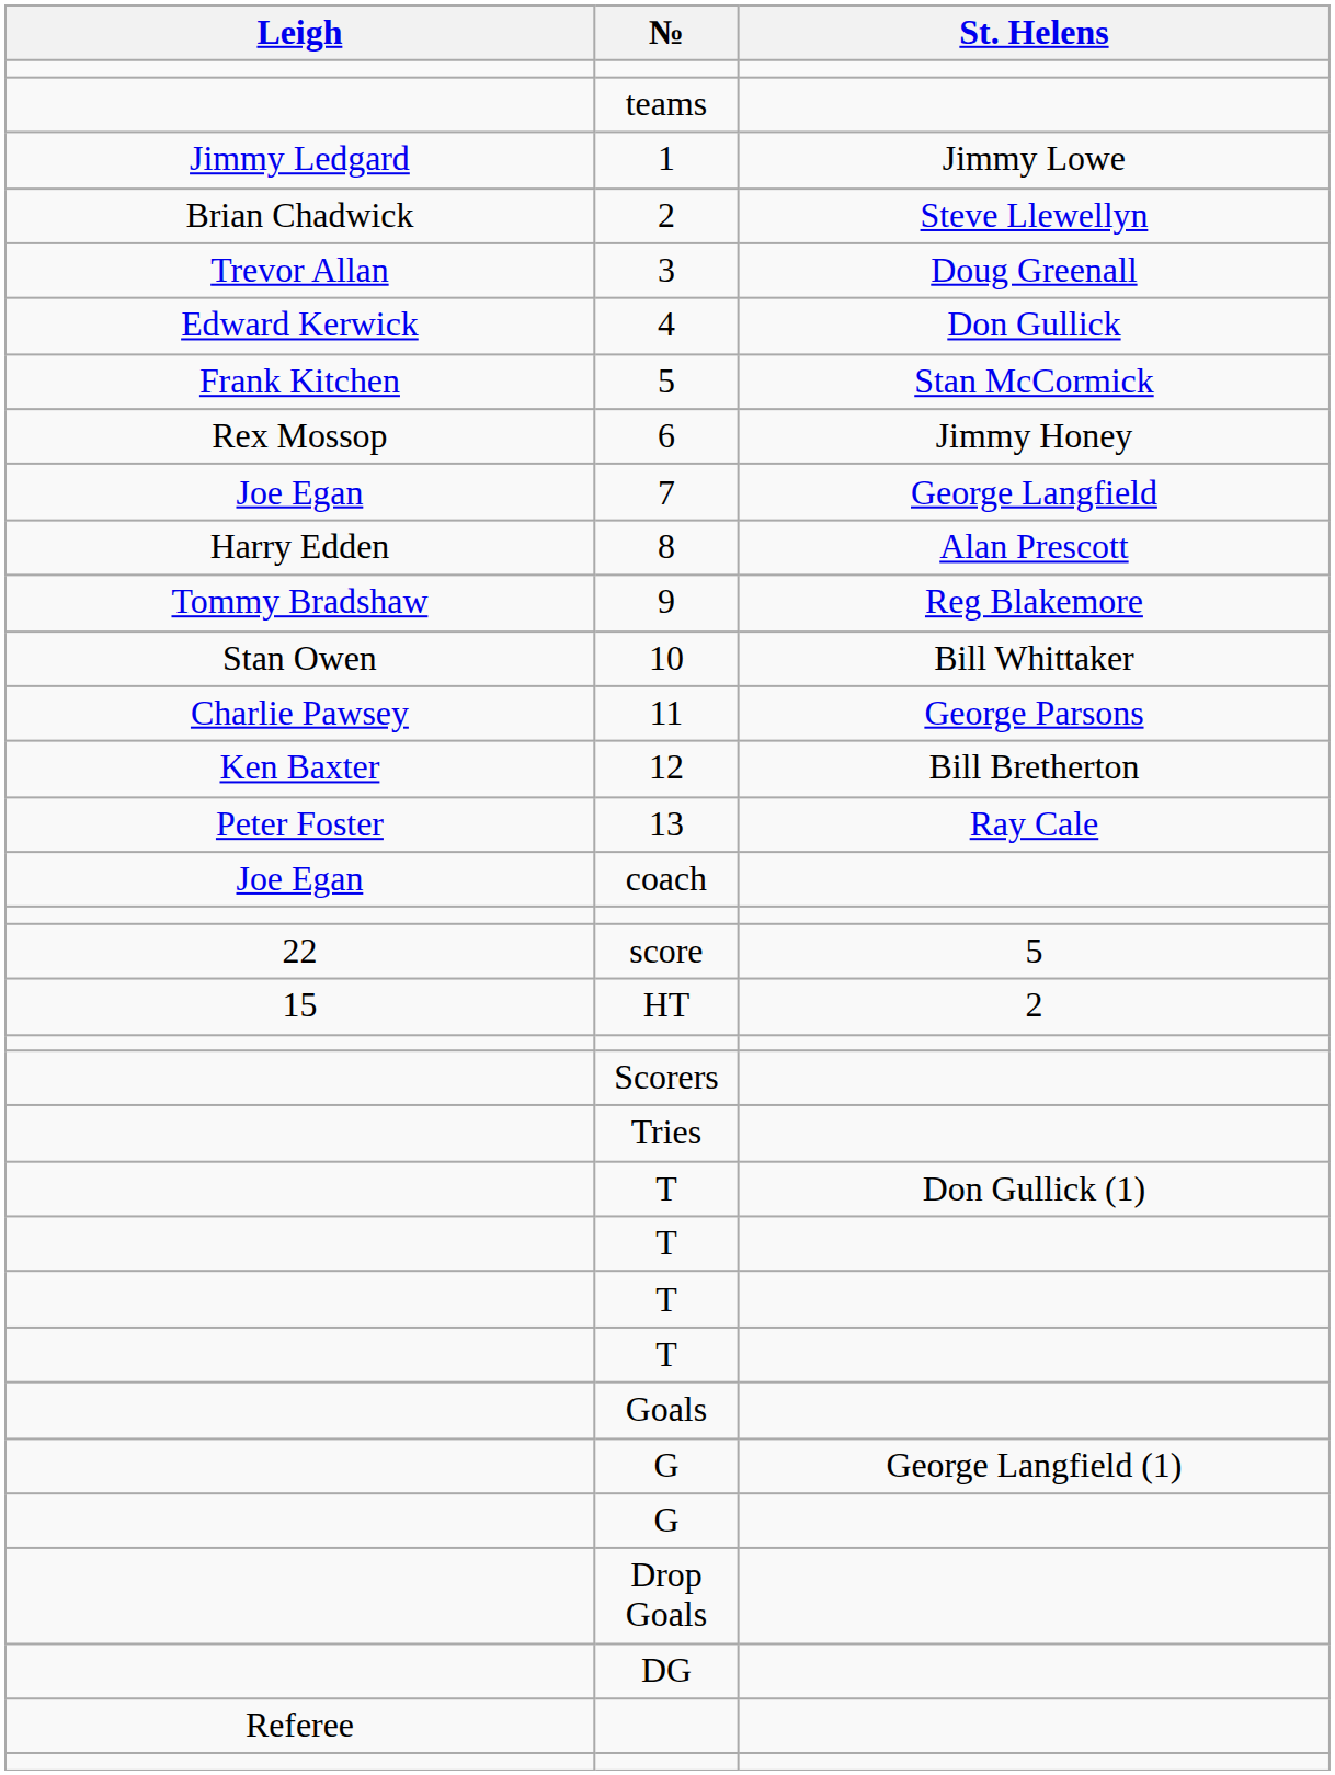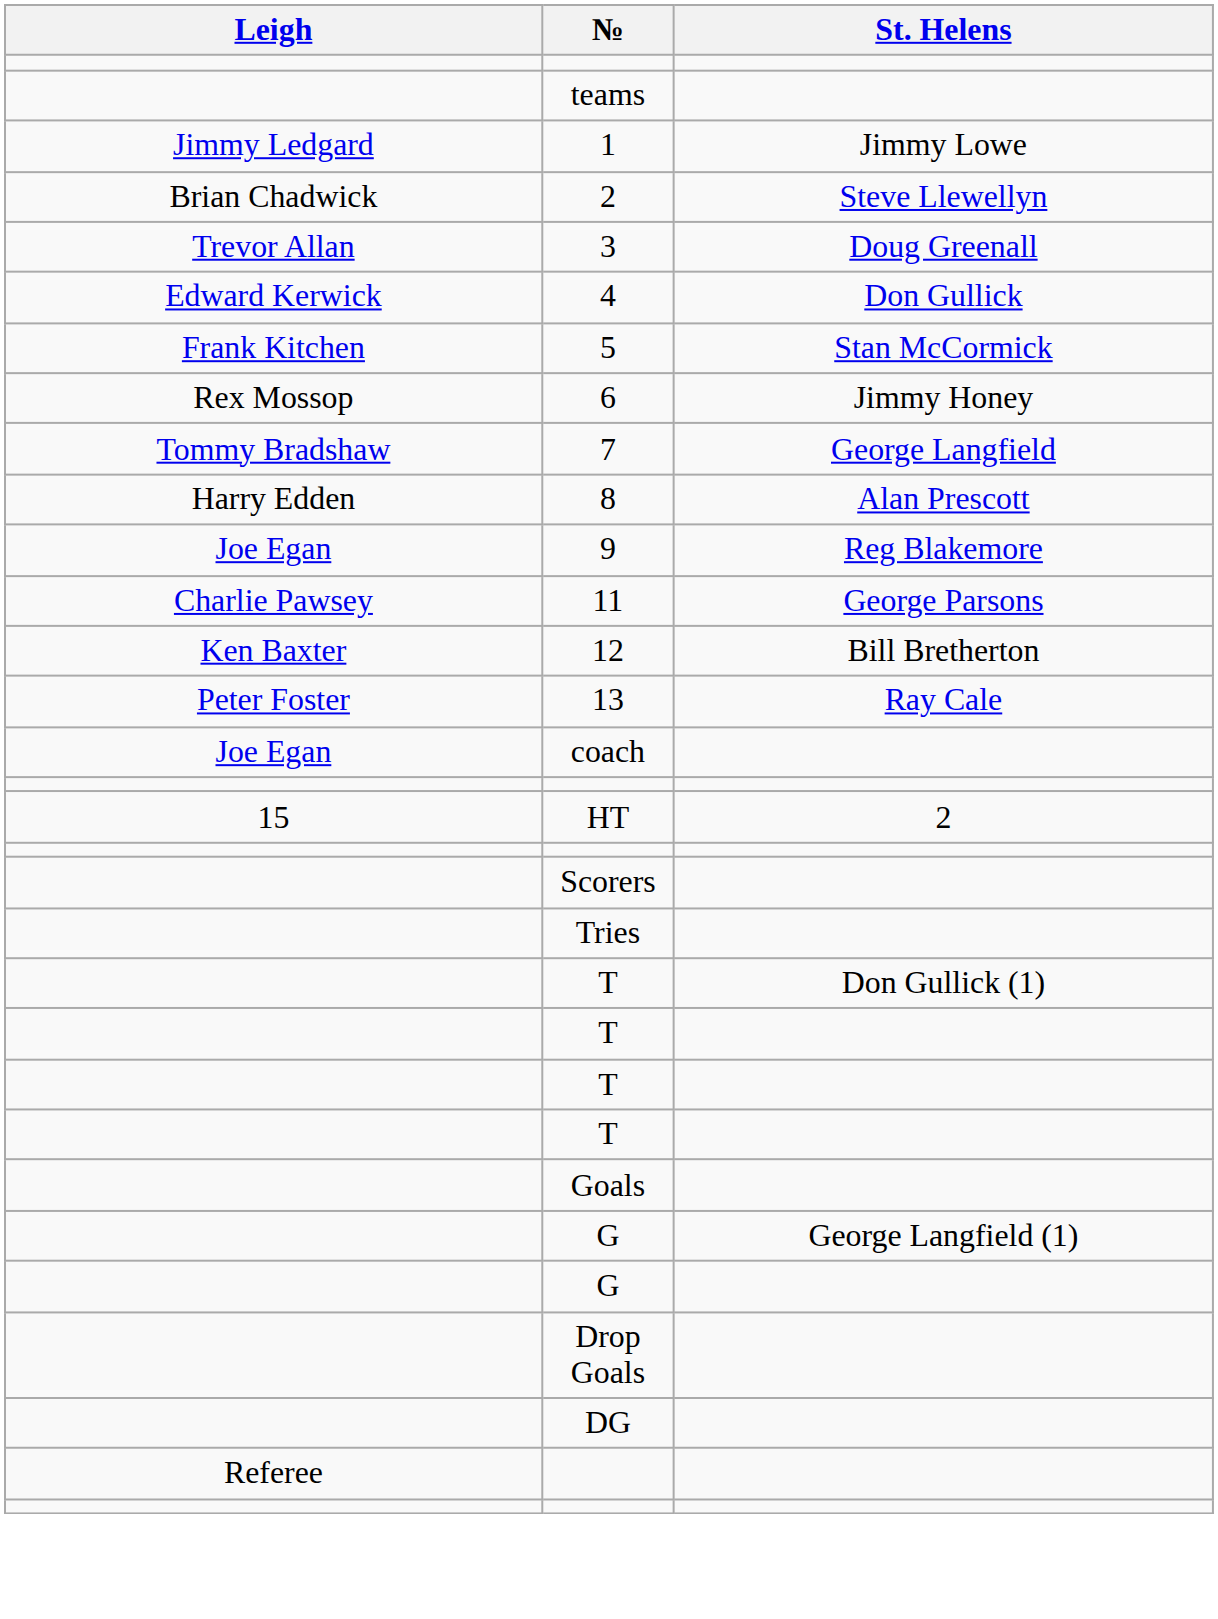7 | Leigh: Joe Egan -> Tommy Bradshaw
9 | Leigh: Tommy Bradshaw -> Joe Egan
- row: Stan Owen | 10 | Bill Whittaker
- row: 22 | score | 5
